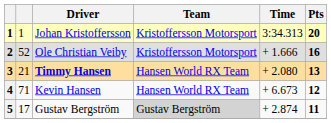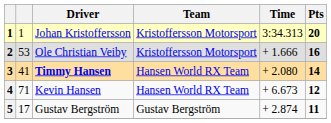2 | column 2: 52 -> 53
3 | column 2: 21 -> 41
3 | Pts: 13 -> 14
5 | Team: lightgrey background -> no background
